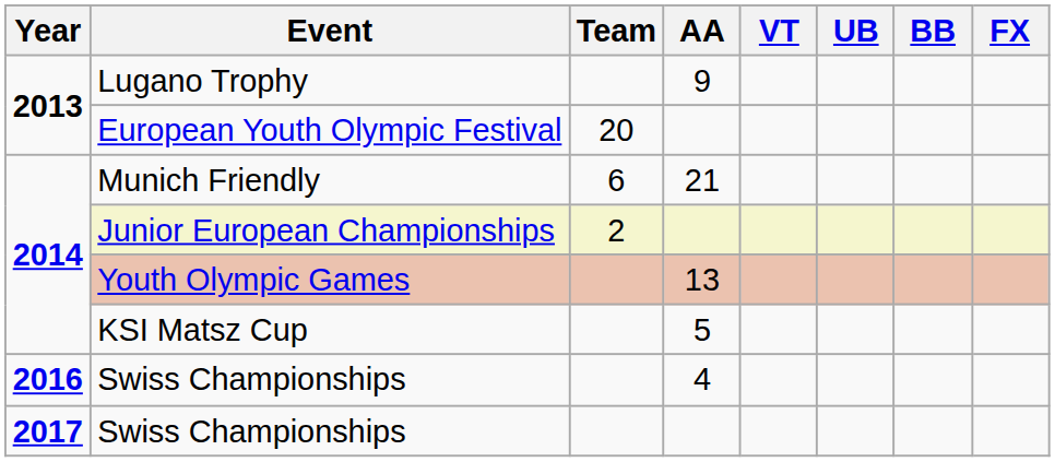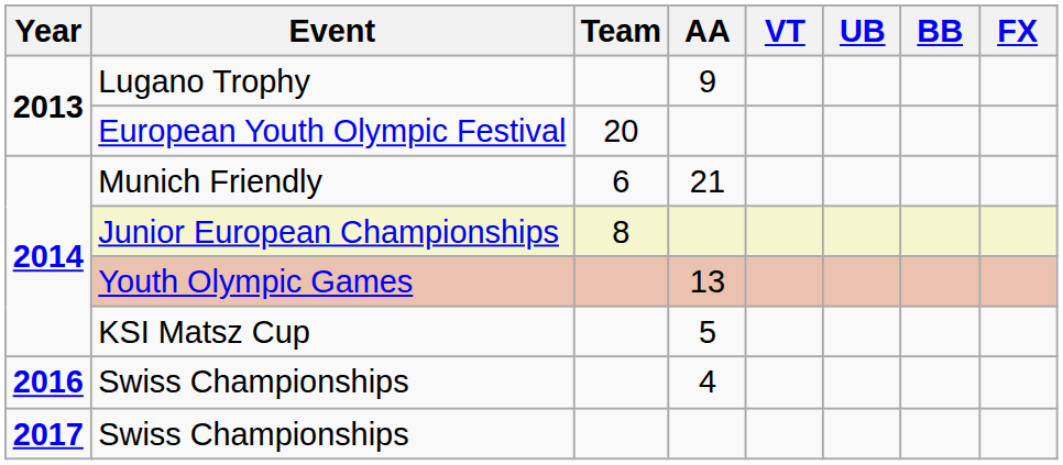Junior European Championships | Team: 2 -> 8
